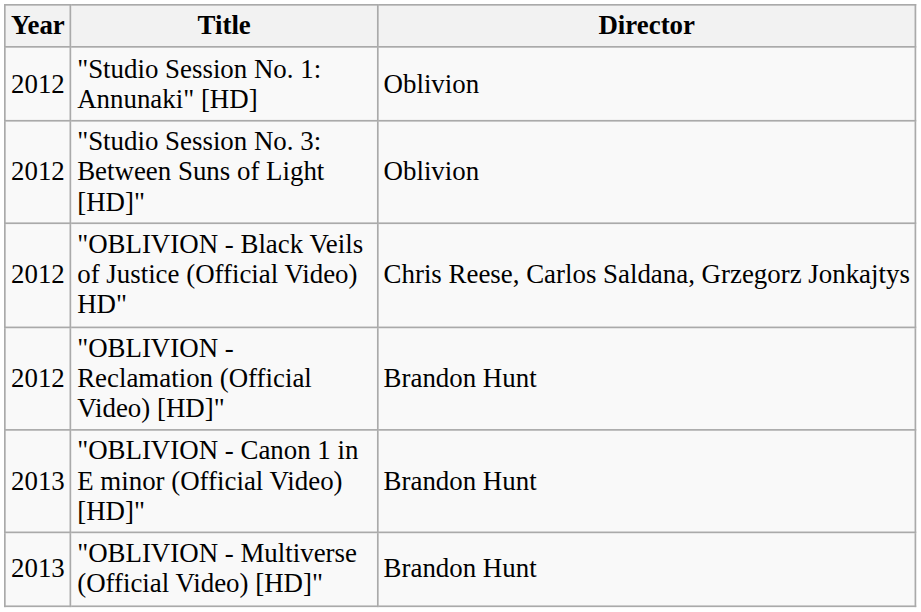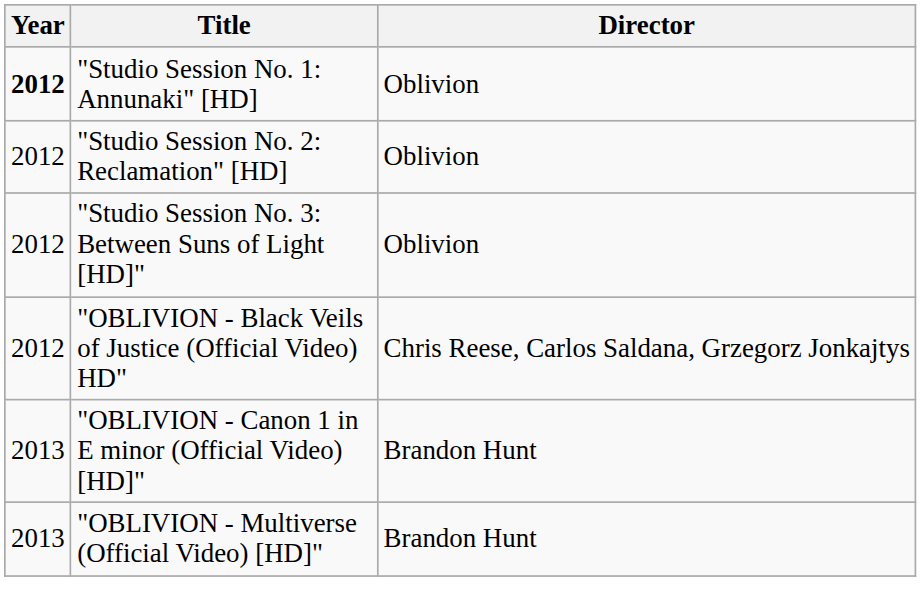"Studio Session No. 1: Annunaki" [HD] | Year: normal -> bold
+ row: 2012 | "Studio Session No. 2: Reclamation" [HD] | Oblivion
- row: 2012 | "OBLIVION - Reclamation (Official Video) [HD]" | Brandon Hunt
